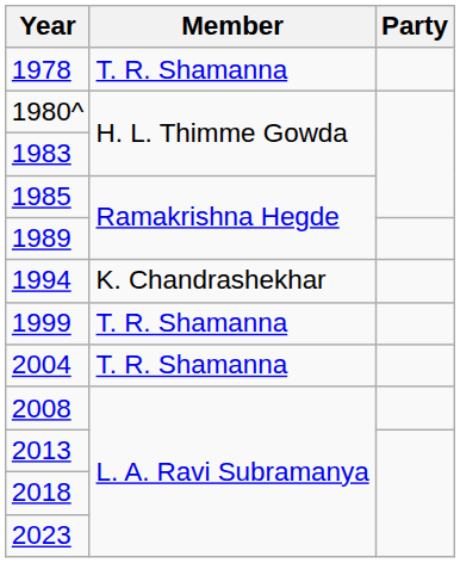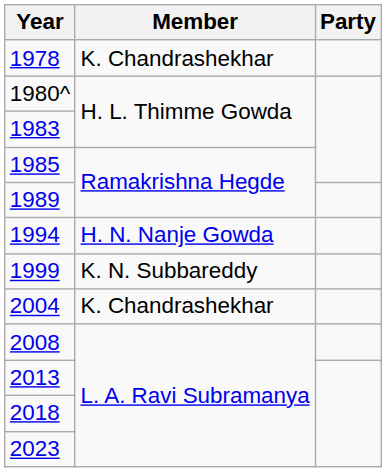1978 | Member: T. R. Shamanna -> K. Chandrashekhar
1994 | Member: K. Chandrashekhar -> H. N. Nanje Gowda
1999 | Member: T. R. Shamanna -> K. N. Subbareddy
2004 | Member: T. R. Shamanna -> K. Chandrashekhar
